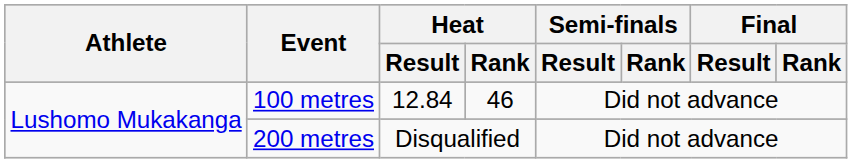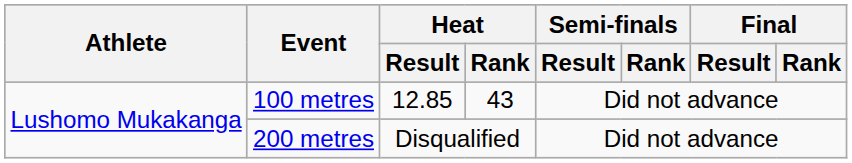100 metres | Heat / Result: 12.84 -> 12.85
100 metres | Heat / Rank: 46 -> 43
